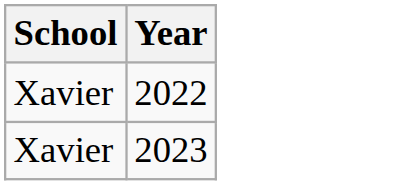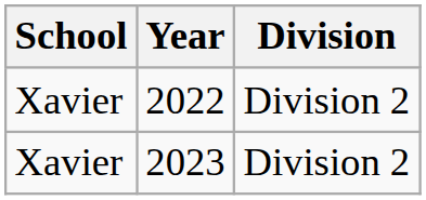+ column: Division | Division 2 | Division 2
